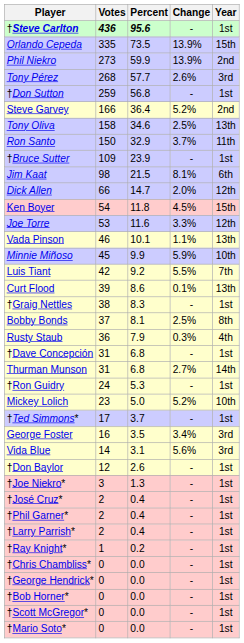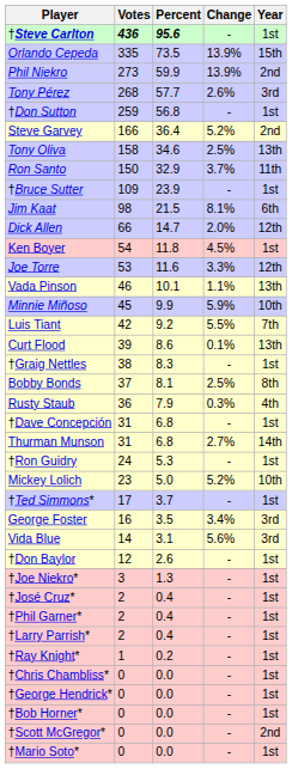Ken Boyer | Year: 15th -> 1st
†Scott McGregor* | Year: 1st -> 2nd
